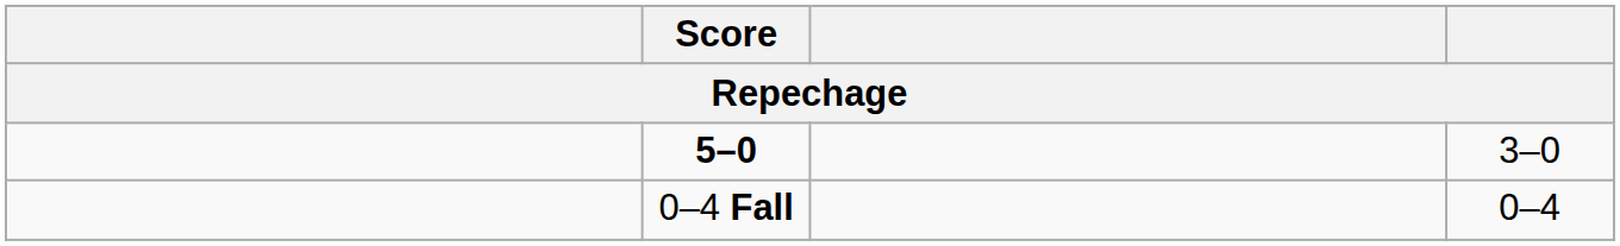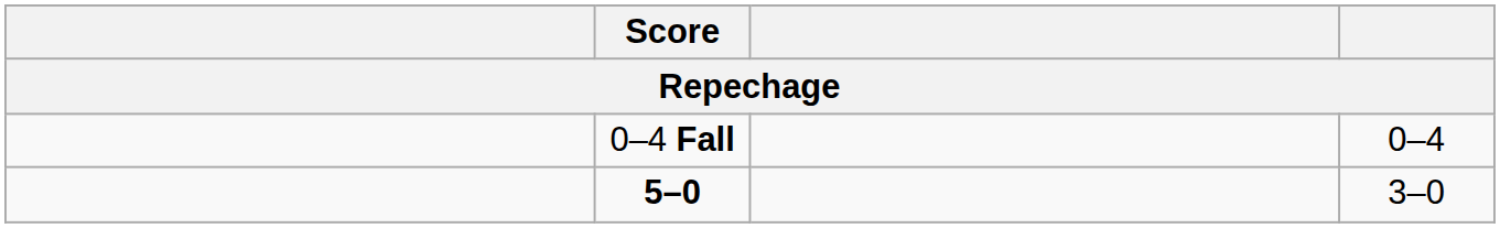rows swapped: 0–4 Fall <-> 5–0
